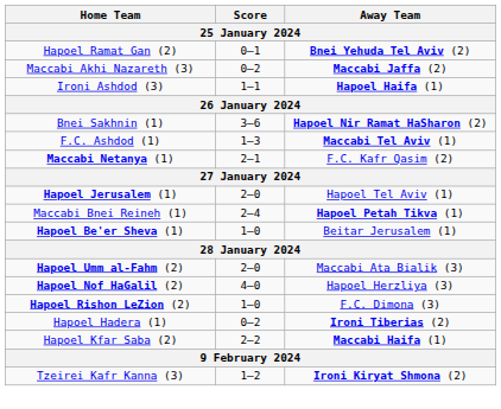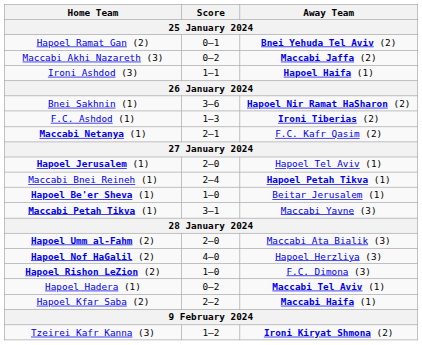F.C. Ashdod (1) | Away Team: Maccabi Tel Aviv (1) -> Ironi Tiberias (2)
+ row: Maccabi Petah Tikva (1) | 3–1 | Maccabi Yavne (3)
Hapoel Hadera (1) | Away Team: Ironi Tiberias (2) -> Maccabi Tel Aviv (1)
